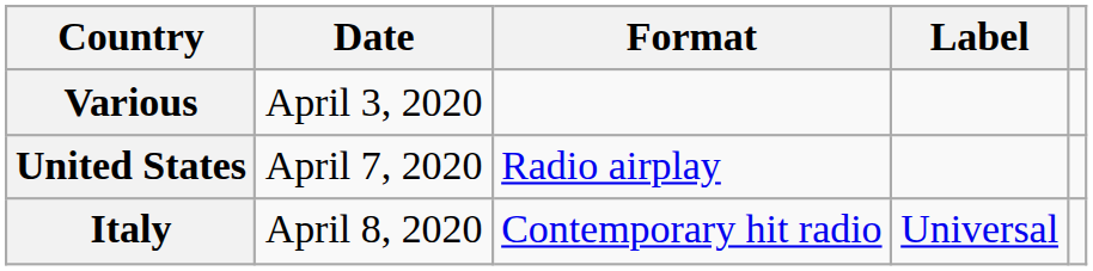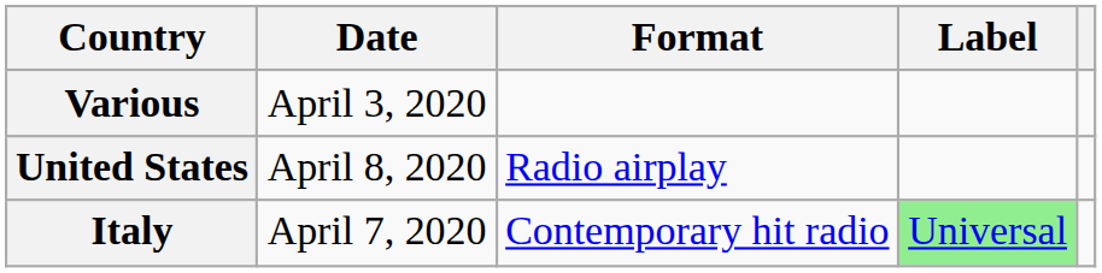United States | Date: April 7, 2020 -> April 8, 2020
Italy | Date: April 8, 2020 -> April 7, 2020
Italy | Label: no background -> lightgreen background
